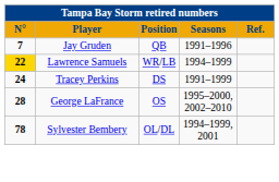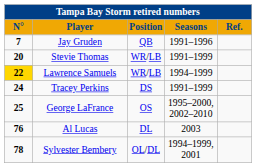+ row: 20 | Stevie Thomas | WR/LB | 1991–1999
George LaFrance | N°: 28 -> 25
+ row: 76 | Al Lucas | DL | 2003
